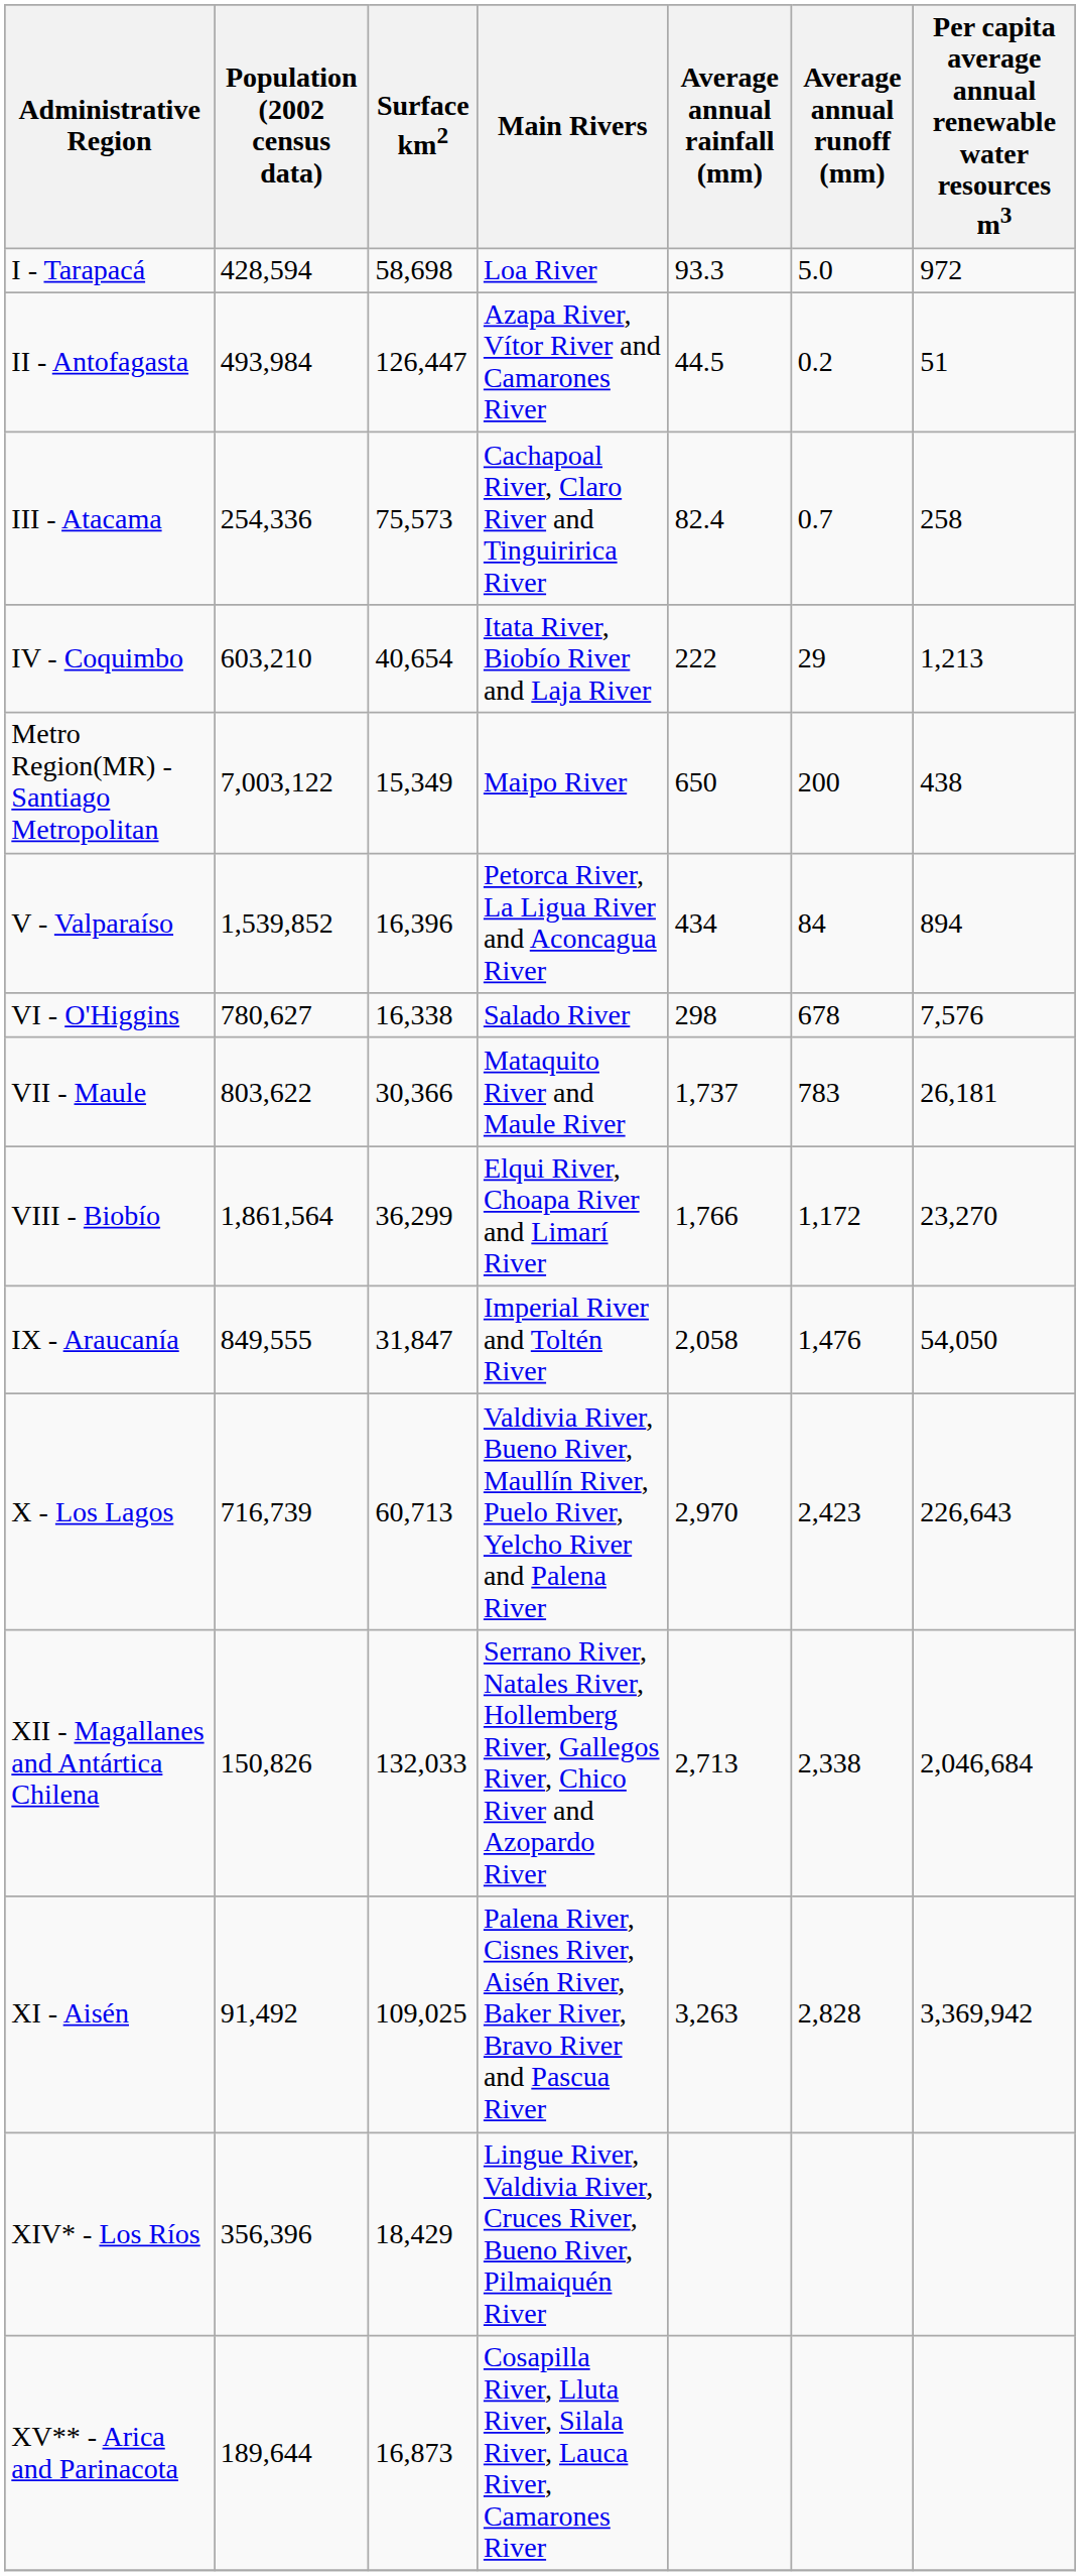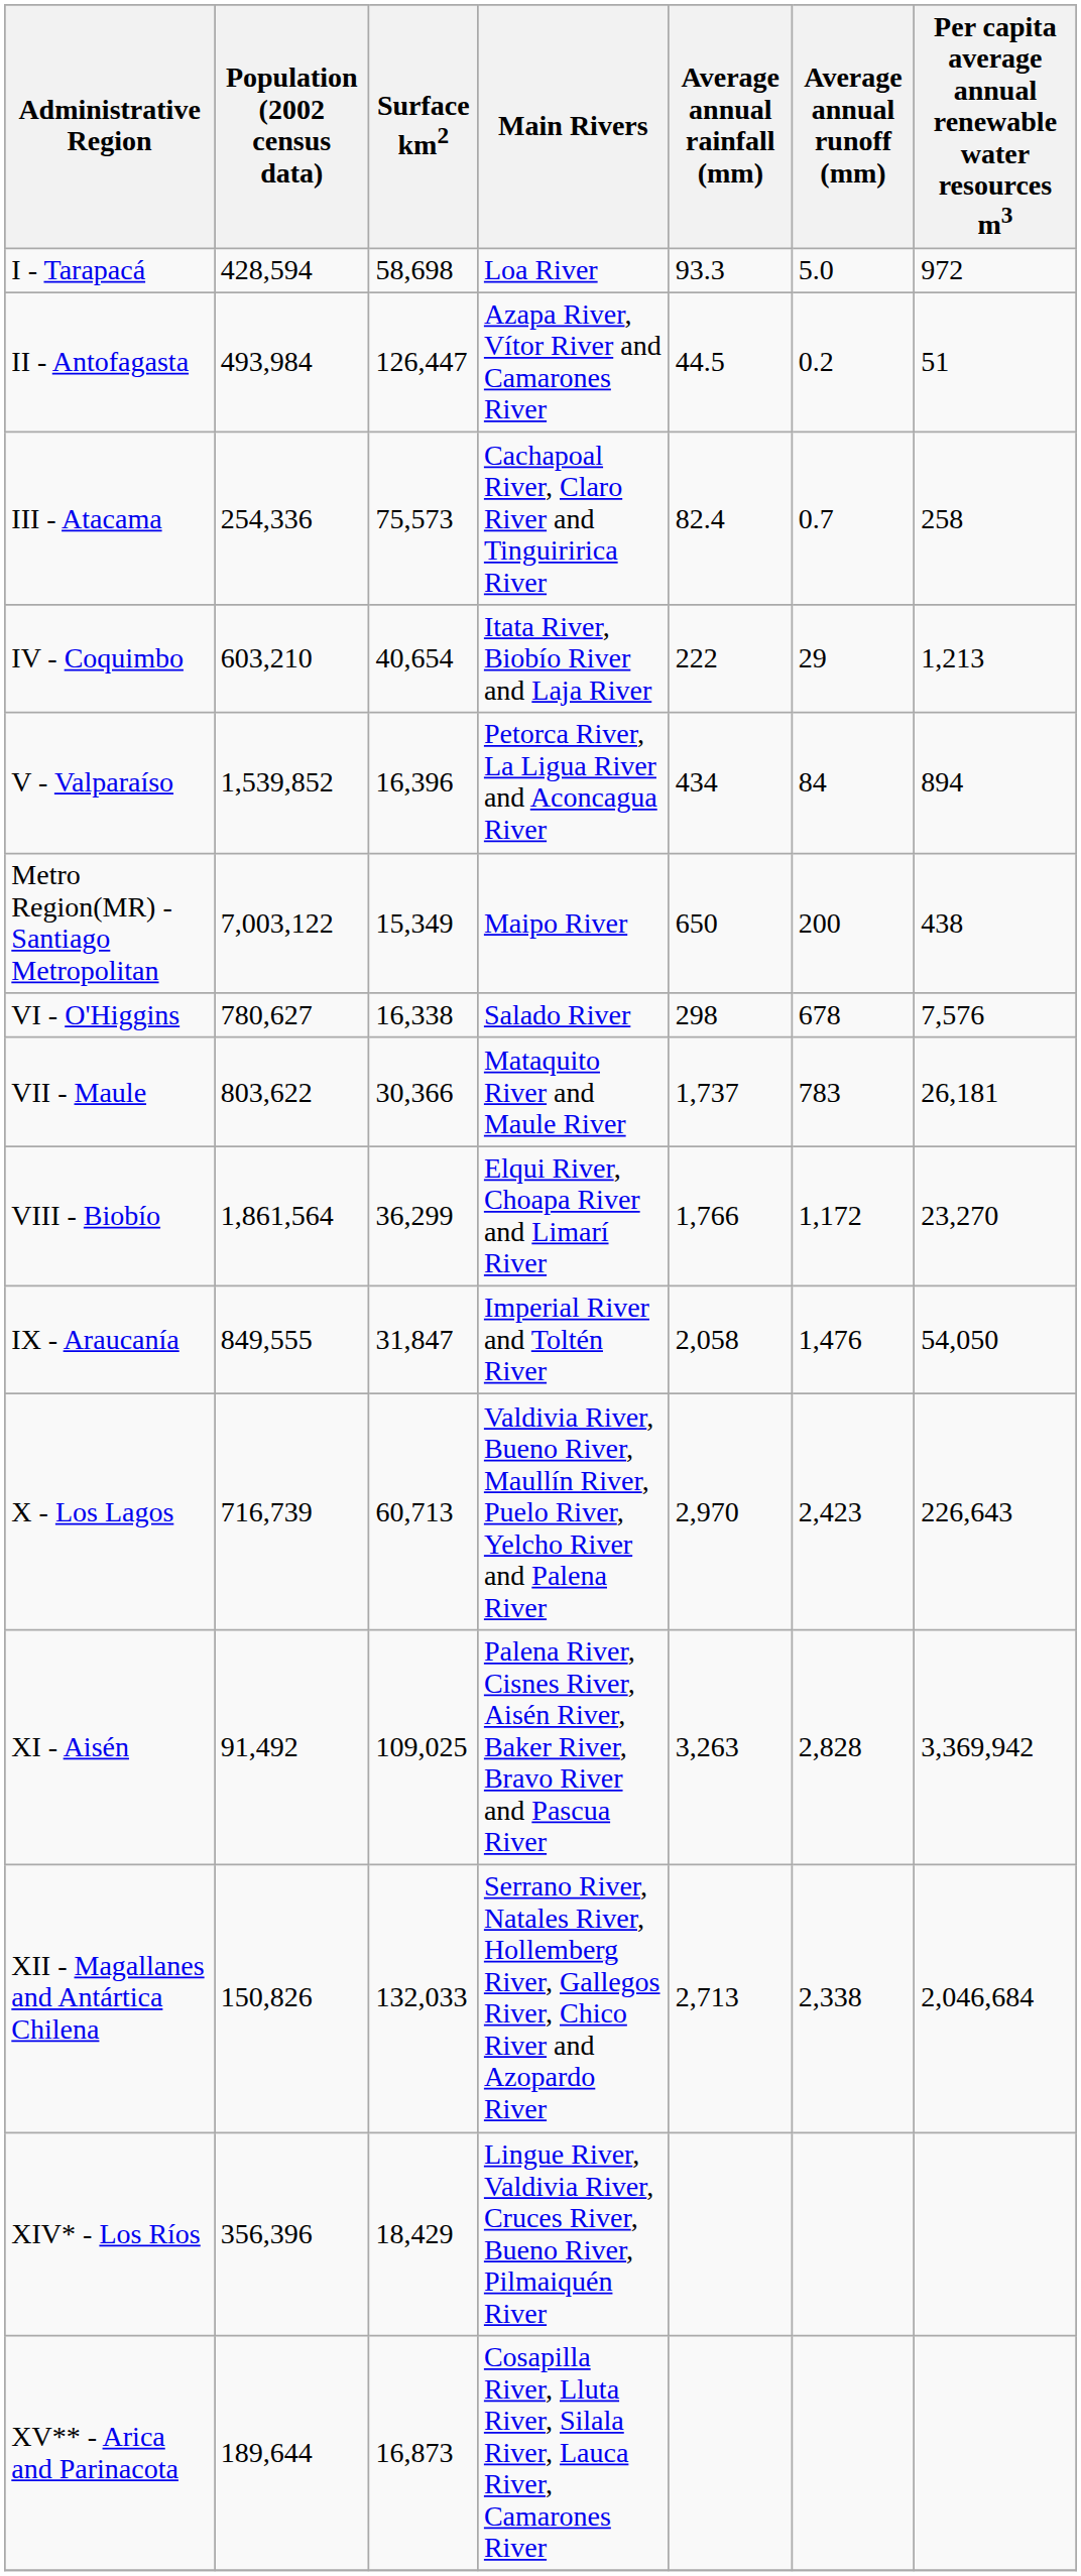rows swapped: V - Valparaíso <-> Metro Region(MR) - Santiago Metropolitan
rows swapped: XI - Aisén <-> XII - Magallanes and Antártica Chilena
